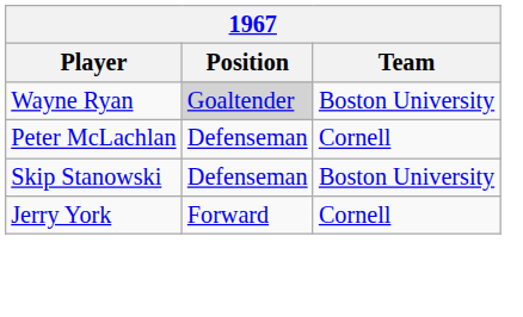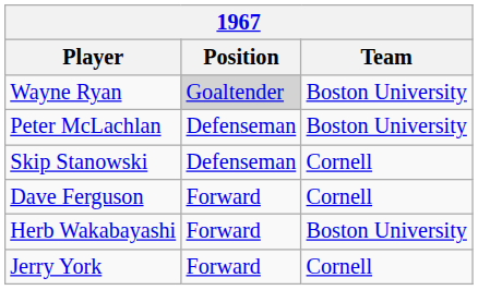Peter McLachlan | Team: Cornell -> Boston University
Skip Stanowski | Team: Boston University -> Cornell
+ row: Dave Ferguson | Forward | Cornell
+ row: Herb Wakabayashi | Forward | Boston University
